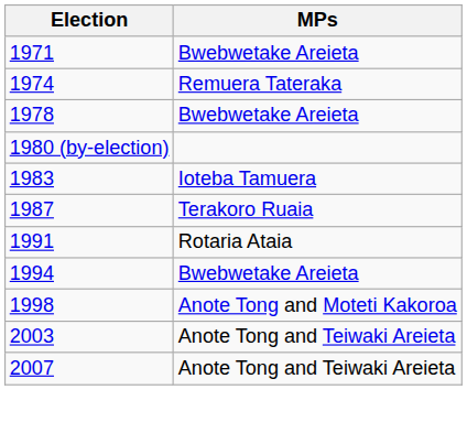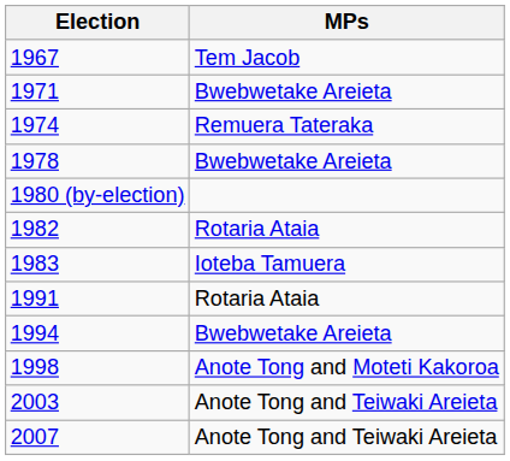+ row: 1967 | Tem Jacob
+ row: 1982 | Rotaria Ataia
- row: 1987 | Terakoro Ruaia
